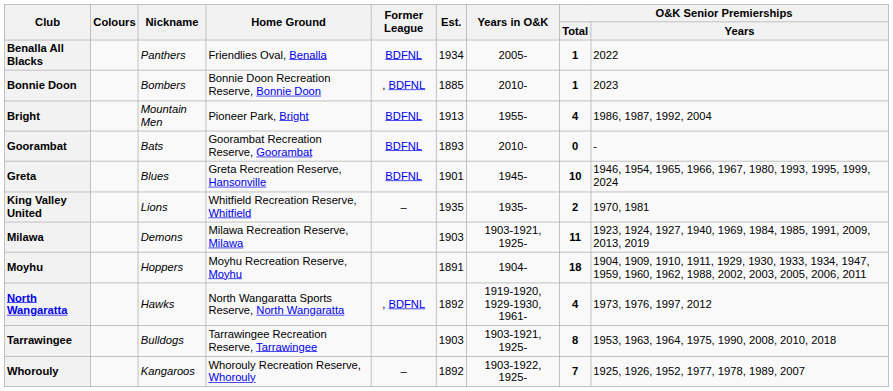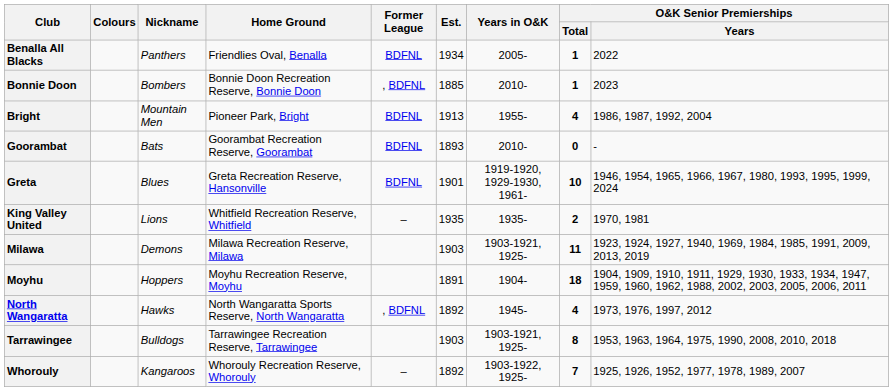Greta | Years in O&K: 1945- -> 1919-1920, 1929-1930, 1961-
North Wangaratta | Years in O&K: 1919-1920, 1929-1930, 1961- -> 1945-
